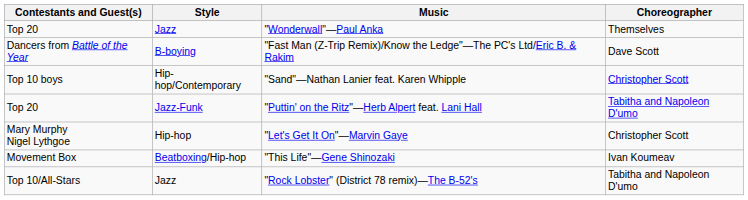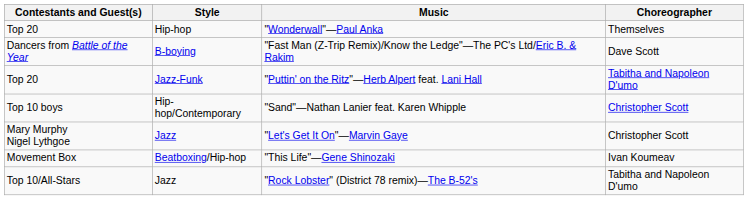"Wonderwall"—Paul Anka | Style: Jazz -> Hip-hop
rows swapped: "Sand"—Nathan Lanier feat. Karen Whipple <-> "Puttin' on the Ritz"—Herb Alpert feat. Lani Hall
"Let's Get It On"—Marvin Gaye | Style: Hip-hop -> Jazz
